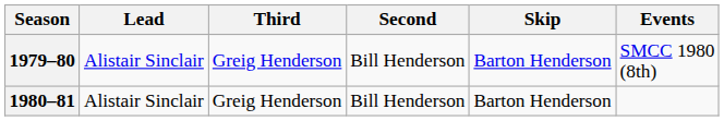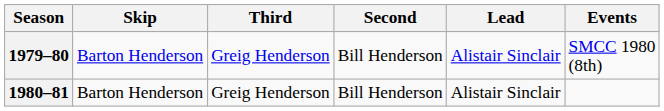columns swapped: Skip <-> Lead
